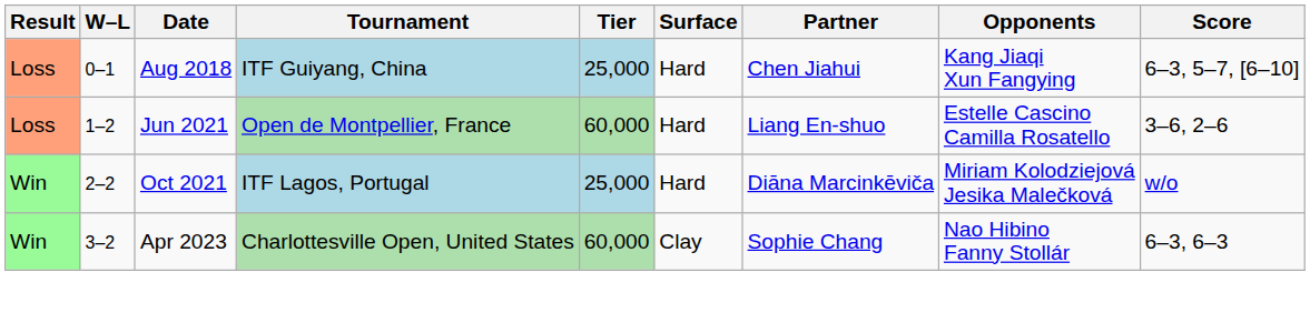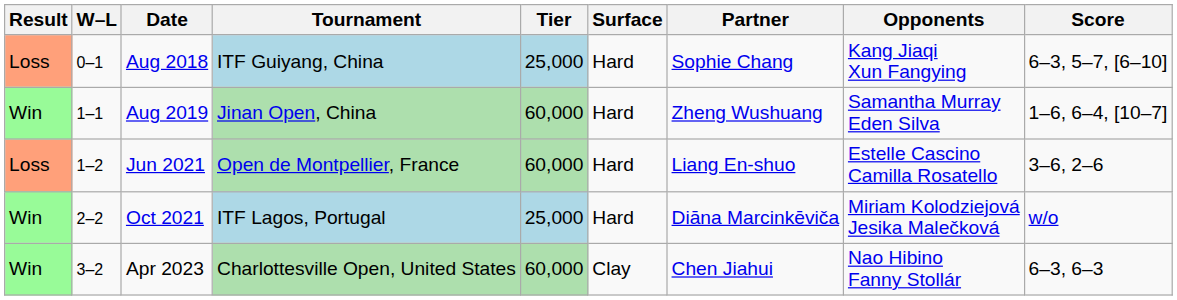Aug 2018 | Partner: Chen Jiahui -> Sophie Chang
+ row: Win | 1–1 | Aug 2019 | Jinan Open, China | 60,000 | Hard | Zheng Wushuang | Samantha Murray Eden Silva | 1–6, 6–4, [10–7]
Apr 2023 | Partner: Sophie Chang -> Chen Jiahui
